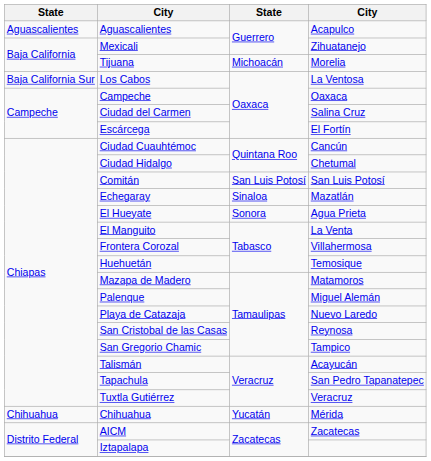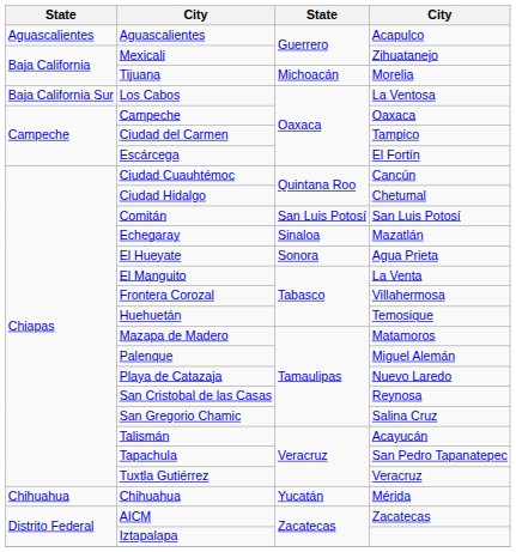Ciudad del Carmen | column 4: Salina Cruz -> Tampico
San Gregorio Chamic | column 4: Tampico -> Salina Cruz
